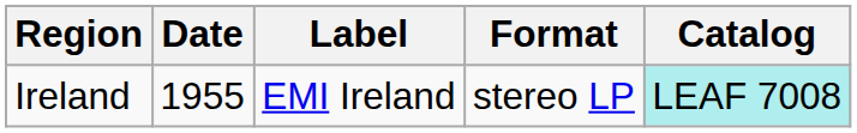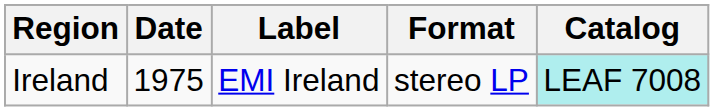Ireland | Date: 1955 -> 1975
